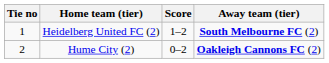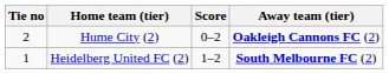rows swapped: Heidelberg United FC (2) <-> Hume City (2)
